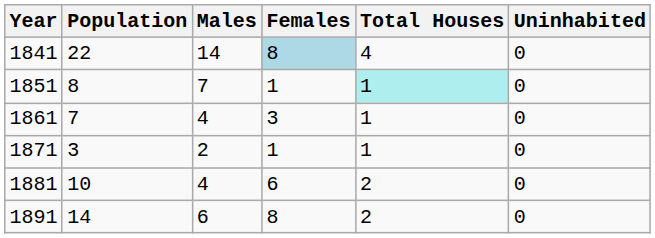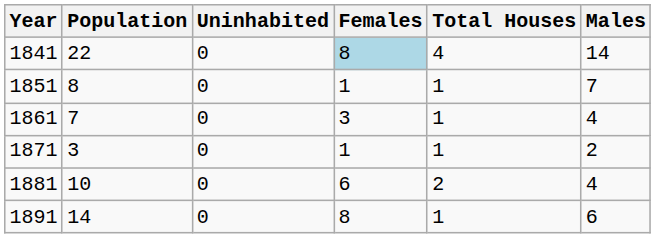columns swapped: Males <-> Uninhabited
1851 | Total Houses: paleturquoise background -> no background
1891 | Total Houses: 2 -> 1
